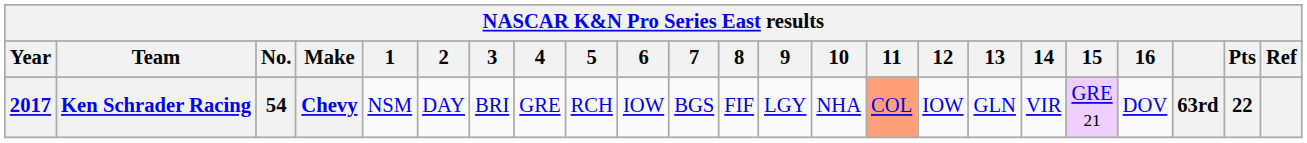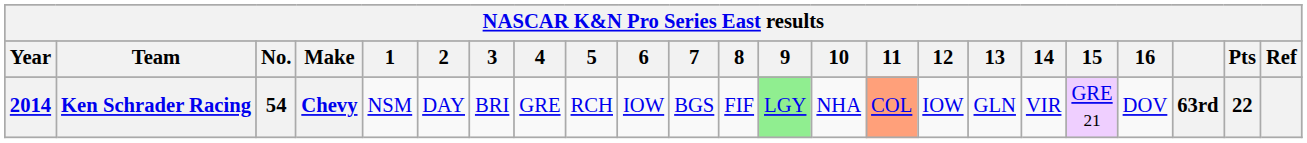Ken Schrader Racing | Year: 2017 -> 2014
Ken Schrader Racing | 9: no background -> lightgreen background
